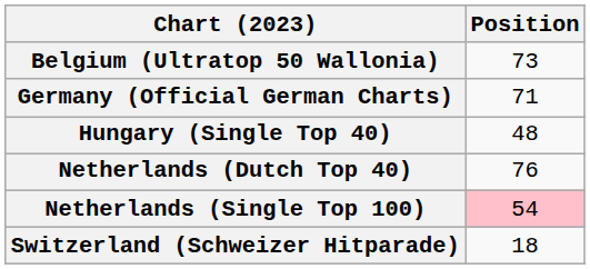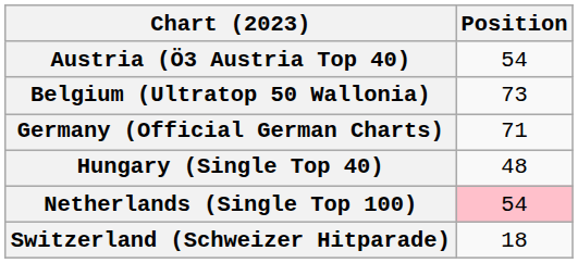+ row: Austria (Ö3 Austria Top 40) | 54
- row: Netherlands (Dutch Top 40) | 76
